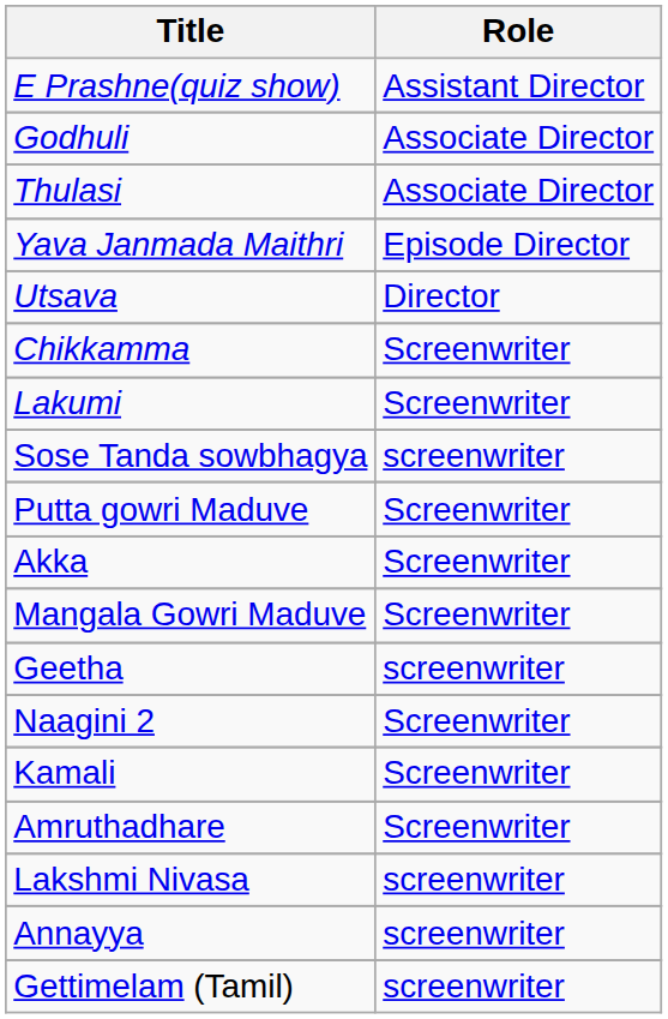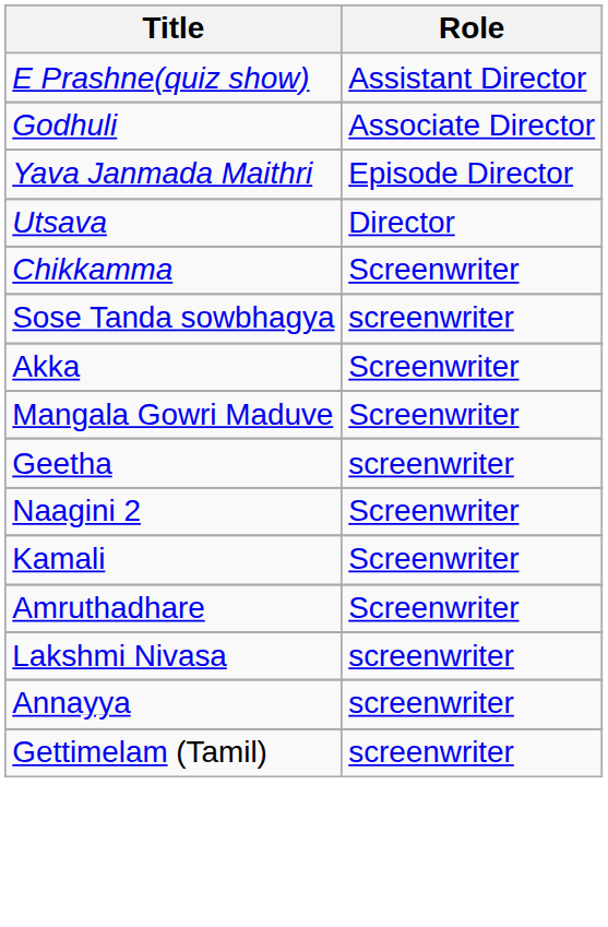- row: Thulasi | Associate Director
- row: Lakumi | Screenwriter
- row: Putta gowri Maduve | Screenwriter
